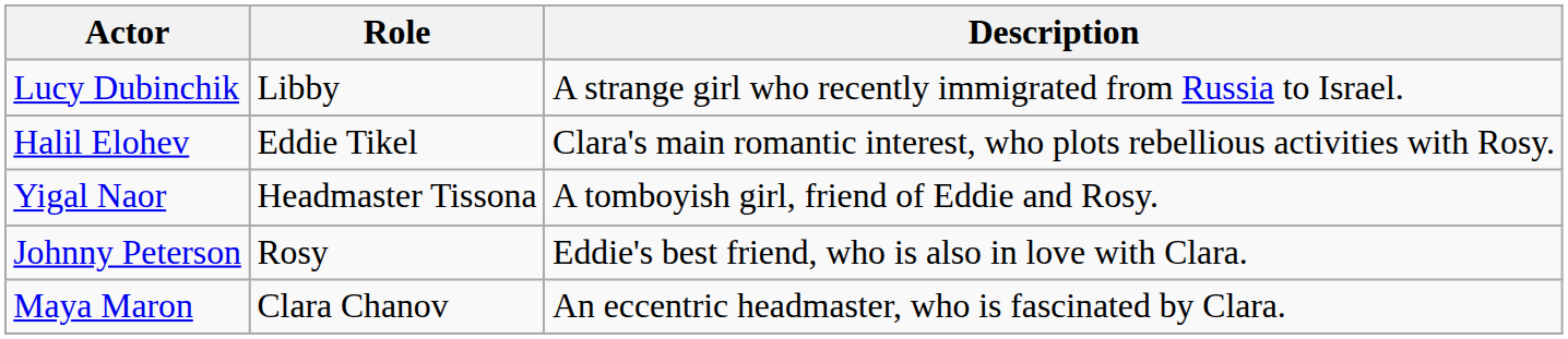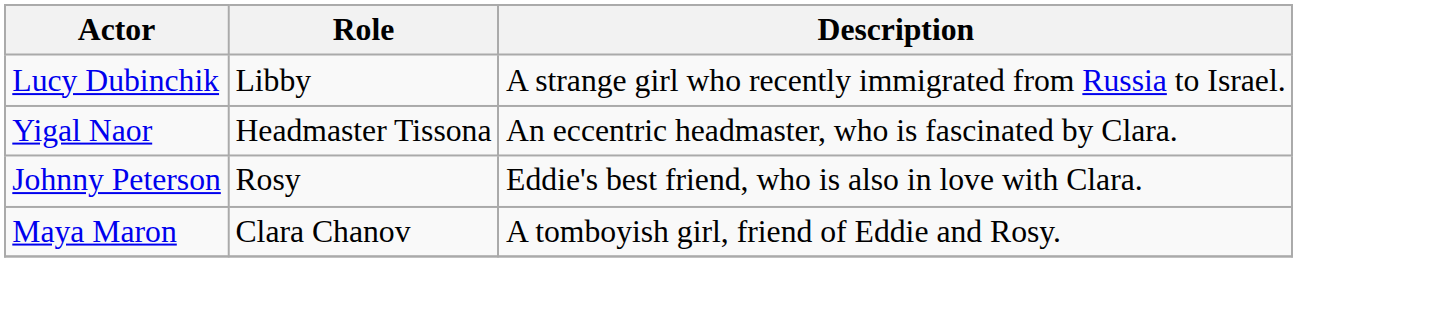- row: Halil Elohev | Eddie Tikel | Clara's main romantic interest, who plots rebellious activities with Rosy.
Yigal Naor | Description: A tomboyish girl, friend of Eddie and Rosy. -> An eccentric headmaster, who is fascinated by Clara.
Maya Maron | Description: An eccentric headmaster, who is fascinated by Clara. -> A tomboyish girl, friend of Eddie and Rosy.
